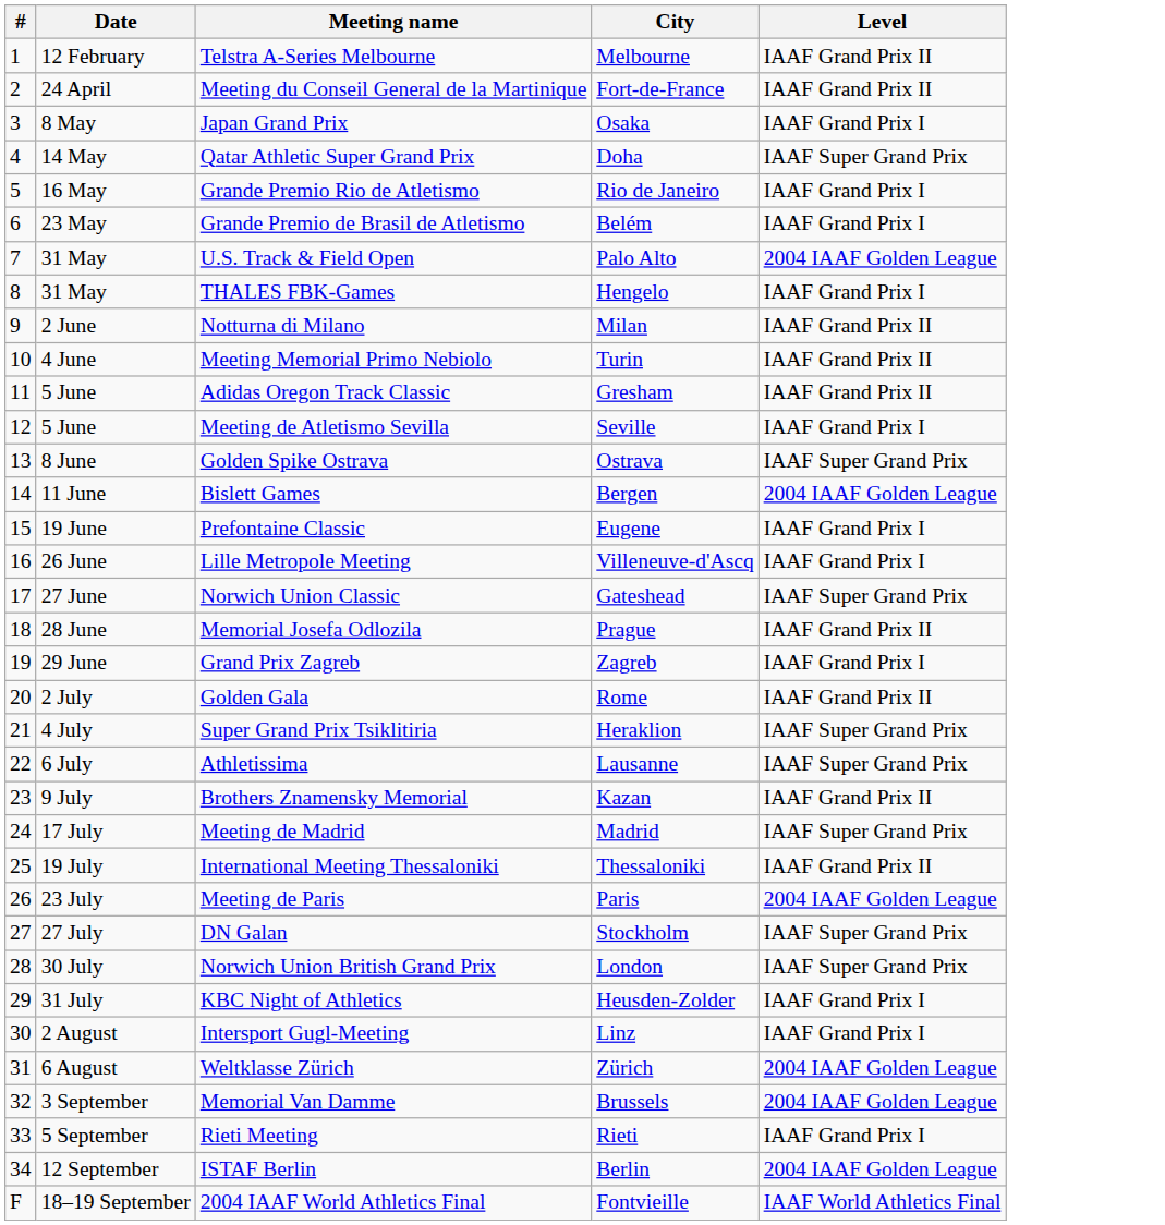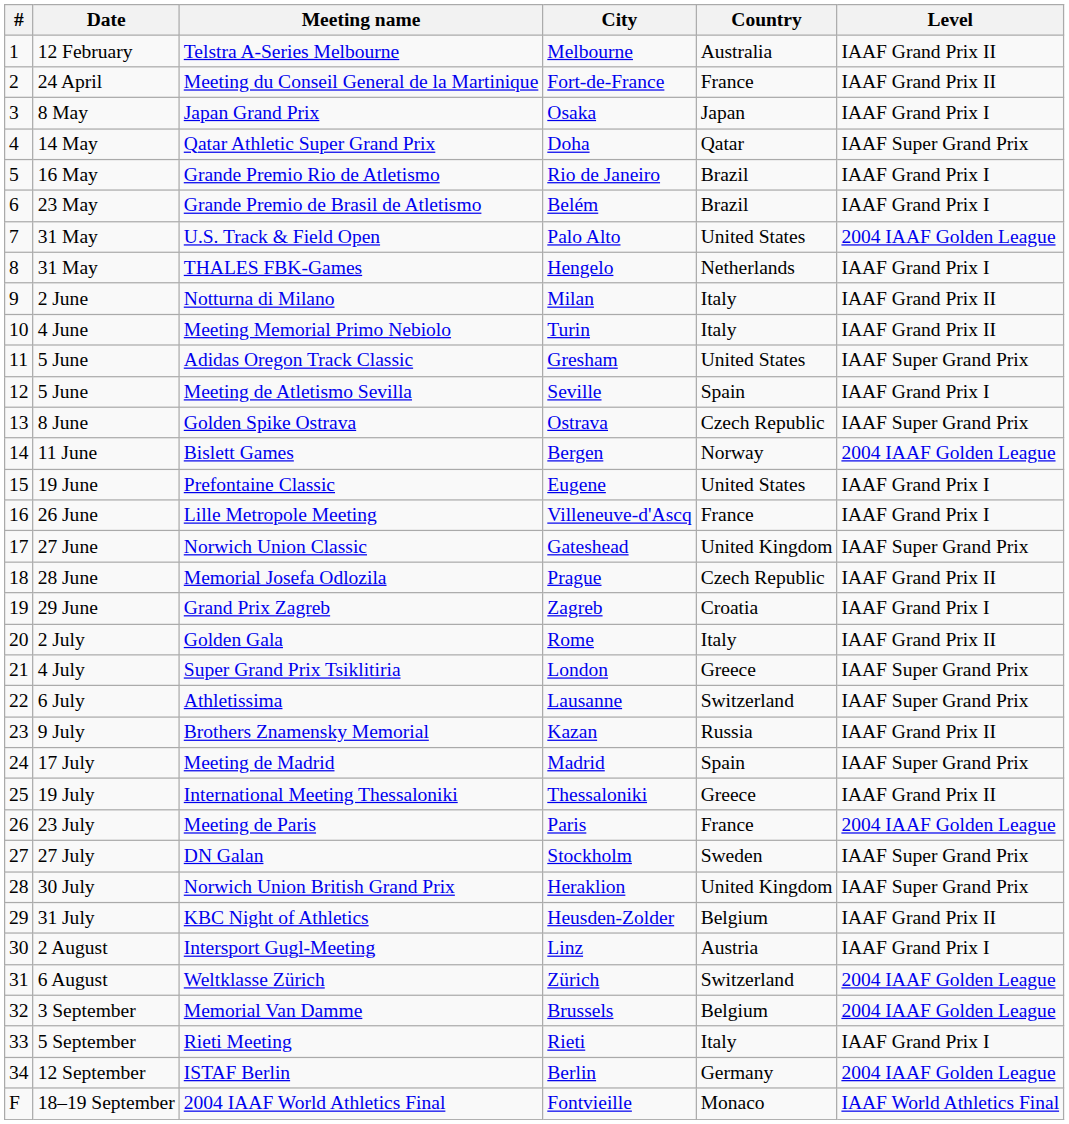+ column: Country | Australia | France | Japan | Qatar | Brazil | Brazil | United States | Netherlands | Italy | Italy | United States | Spain | Czech Republic | Norway | United States | France | United Kingdom | Czech Republic | Croatia | Italy | Greece | Switzerland | Russia | Spain | Greece | France | Sweden | United Kingdom | Belgium | Austria | Switzerland | Belgium | Italy | Germany | Monaco
Adidas Oregon Track Classic | Level: IAAF Grand Prix II -> IAAF Super Grand Prix
Super Grand Prix Tsiklitiria | City: Heraklion -> London
Norwich Union British Grand Prix | City: London -> Heraklion
KBC Night of Athletics | Level: IAAF Grand Prix I -> IAAF Grand Prix II
